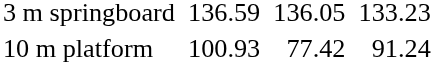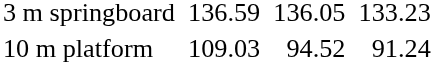10 m platform | column 3: 100.93 -> 109.03
10 m platform | column 5: 77.42 -> 94.52
